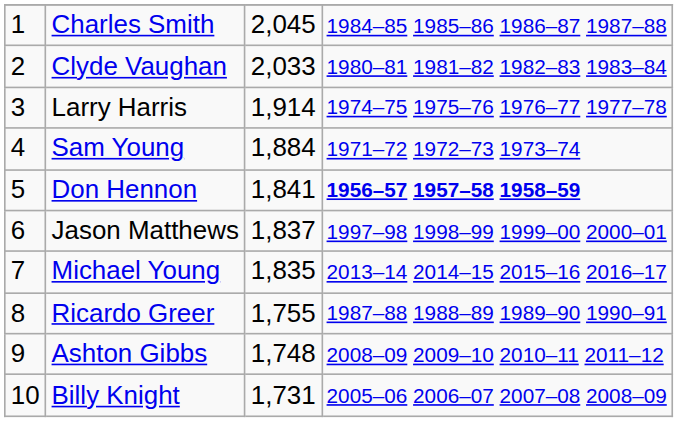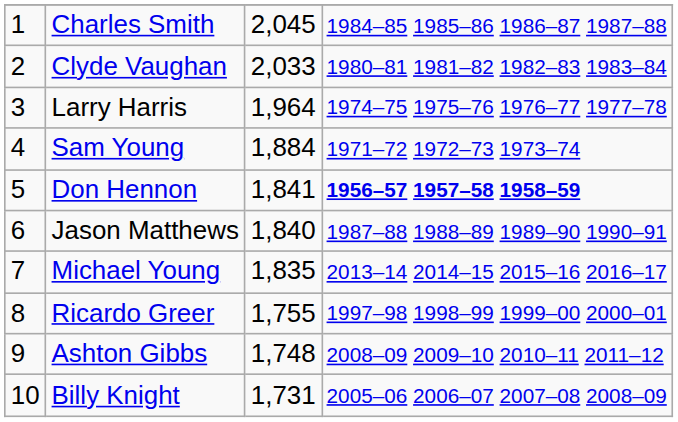Larry Harris | column 3: 1,914 -> 1,964
Jason Matthews | column 3: 1,837 -> 1,840
Jason Matthews | column 4: 1997–98 1998–99 1999–00 2000–01 -> 1987–88 1988–89 1989–90 1990–91
Ricardo Greer | column 4: 1987–88 1988–89 1989–90 1990–91 -> 1997–98 1998–99 1999–00 2000–01
